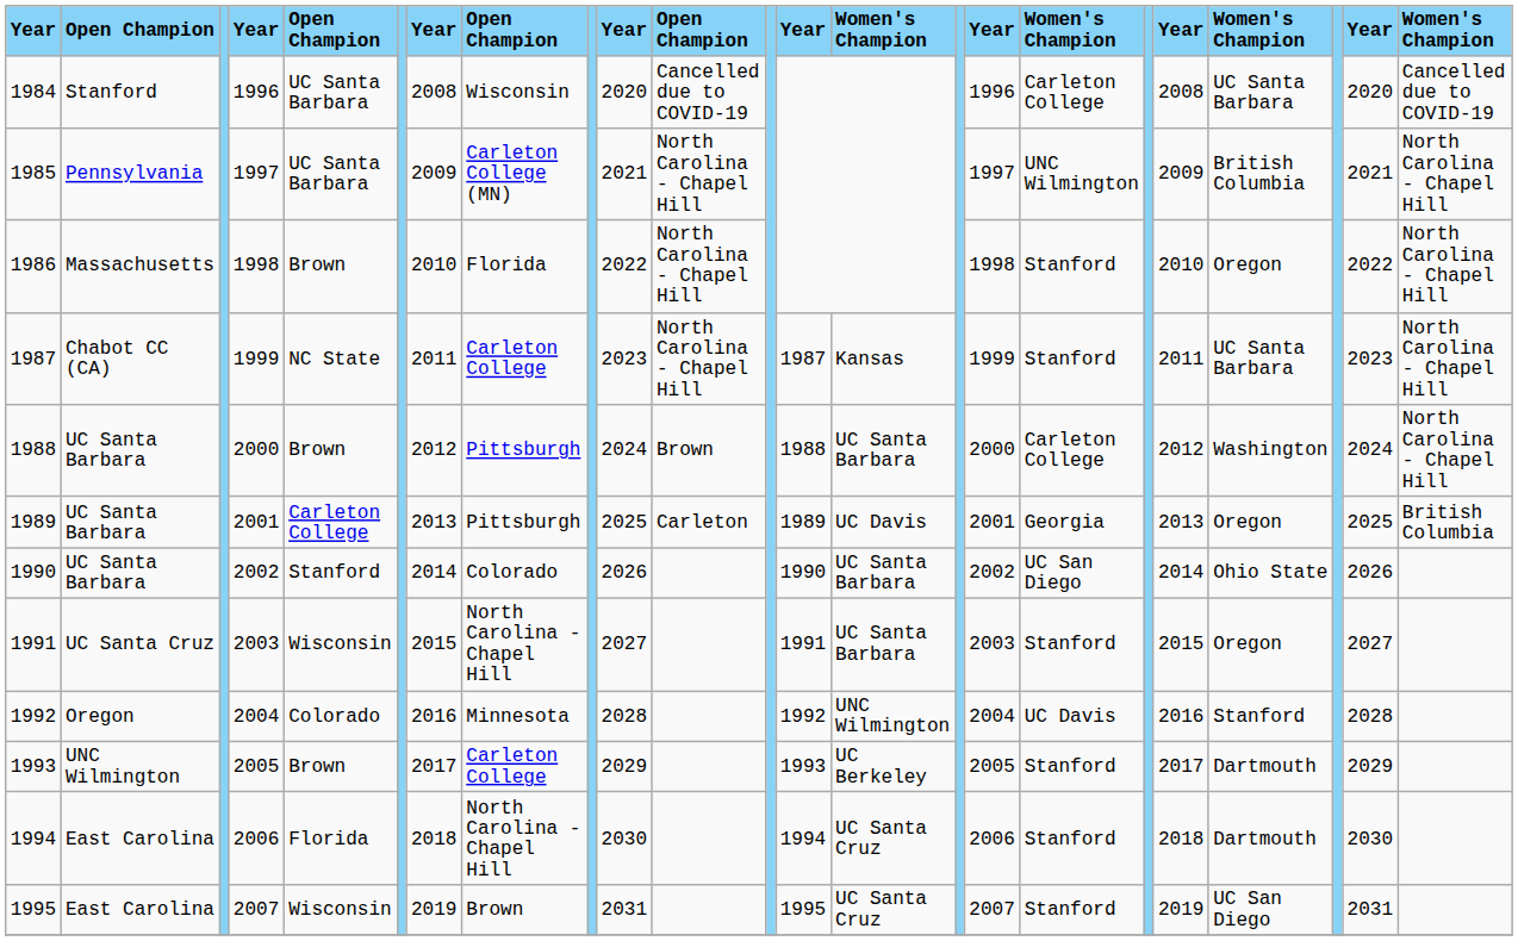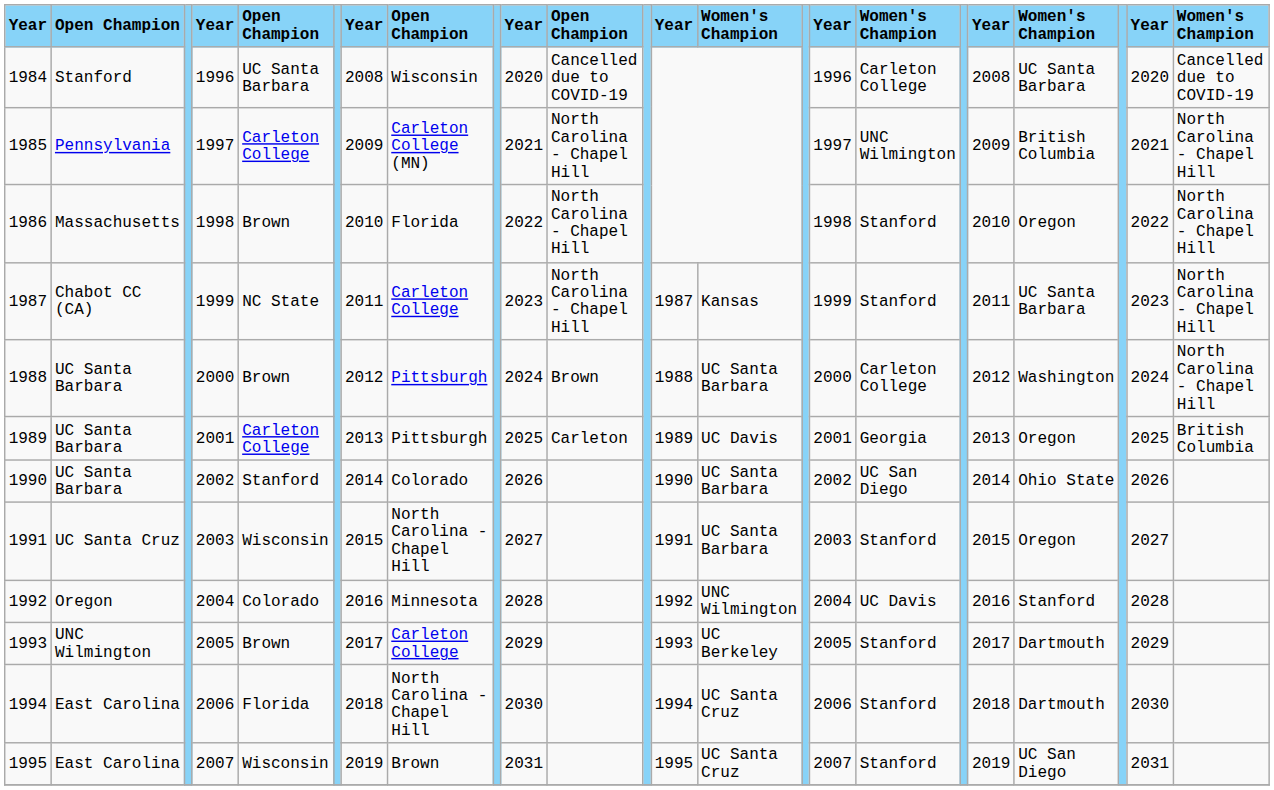1985 | column 5: UC Santa Barbara -> Carleton College
